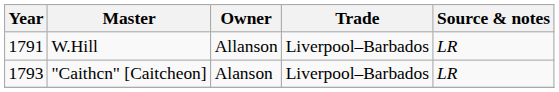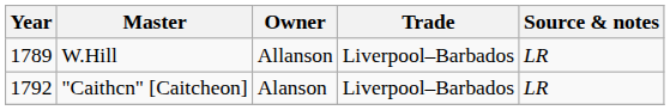W.Hill | Year: 1791 -> 1789
"Caithcn" [Caitcheon] | Year: 1793 -> 1792
